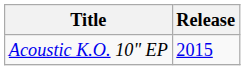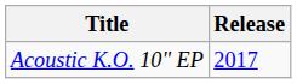Acoustic K.O. 10" EP | Release: 2015 -> 2017
